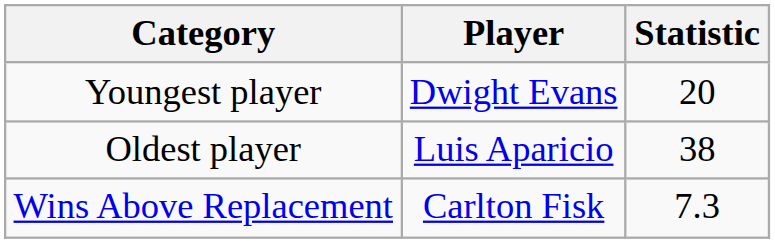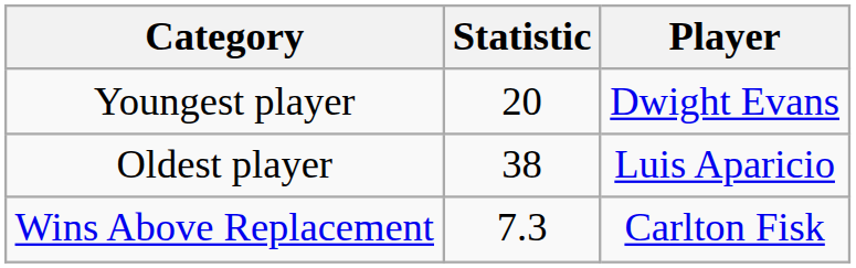columns swapped: Player <-> Statistic
